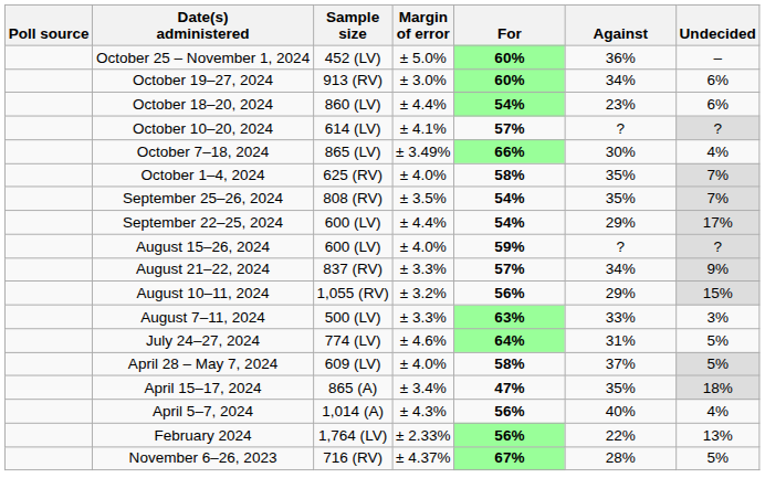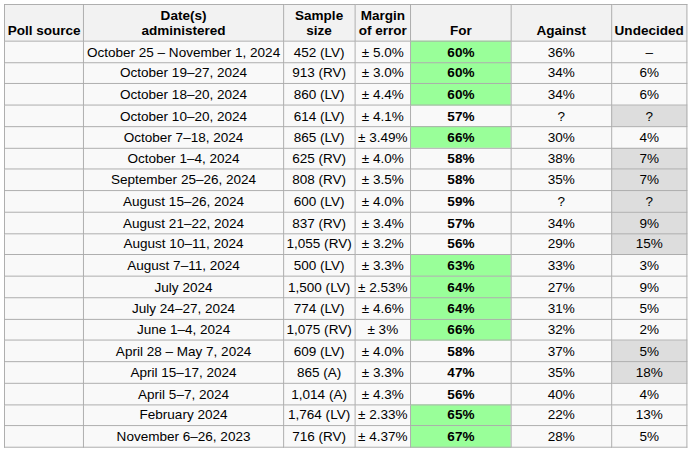October 18–20, 2024 | For: 54% -> 60%
October 18–20, 2024 | Against: 23% -> 34%
October 1–4, 2024 | Against: 35% -> 38%
September 25–26, 2024 | For: 54% -> 58%
- row: September 22–25, 2024 | 600 (LV) | ± 4.4% | 54% | 29% | 17%
August 21–22, 2024 | Margin of error: ± 3.3% -> ± 3.4%
+ row: July 2024 | 1,500 (LV) | ± 2.53% | 64% | 27% | 9%
+ row: June 1–4, 2024 | 1,075 (RV) | ± 3% | 66% | 32% | 2%
April 15–17, 2024 | Margin of error: ± 3.4% -> ± 3.3%
February 2024 | For: 56% -> 65%
